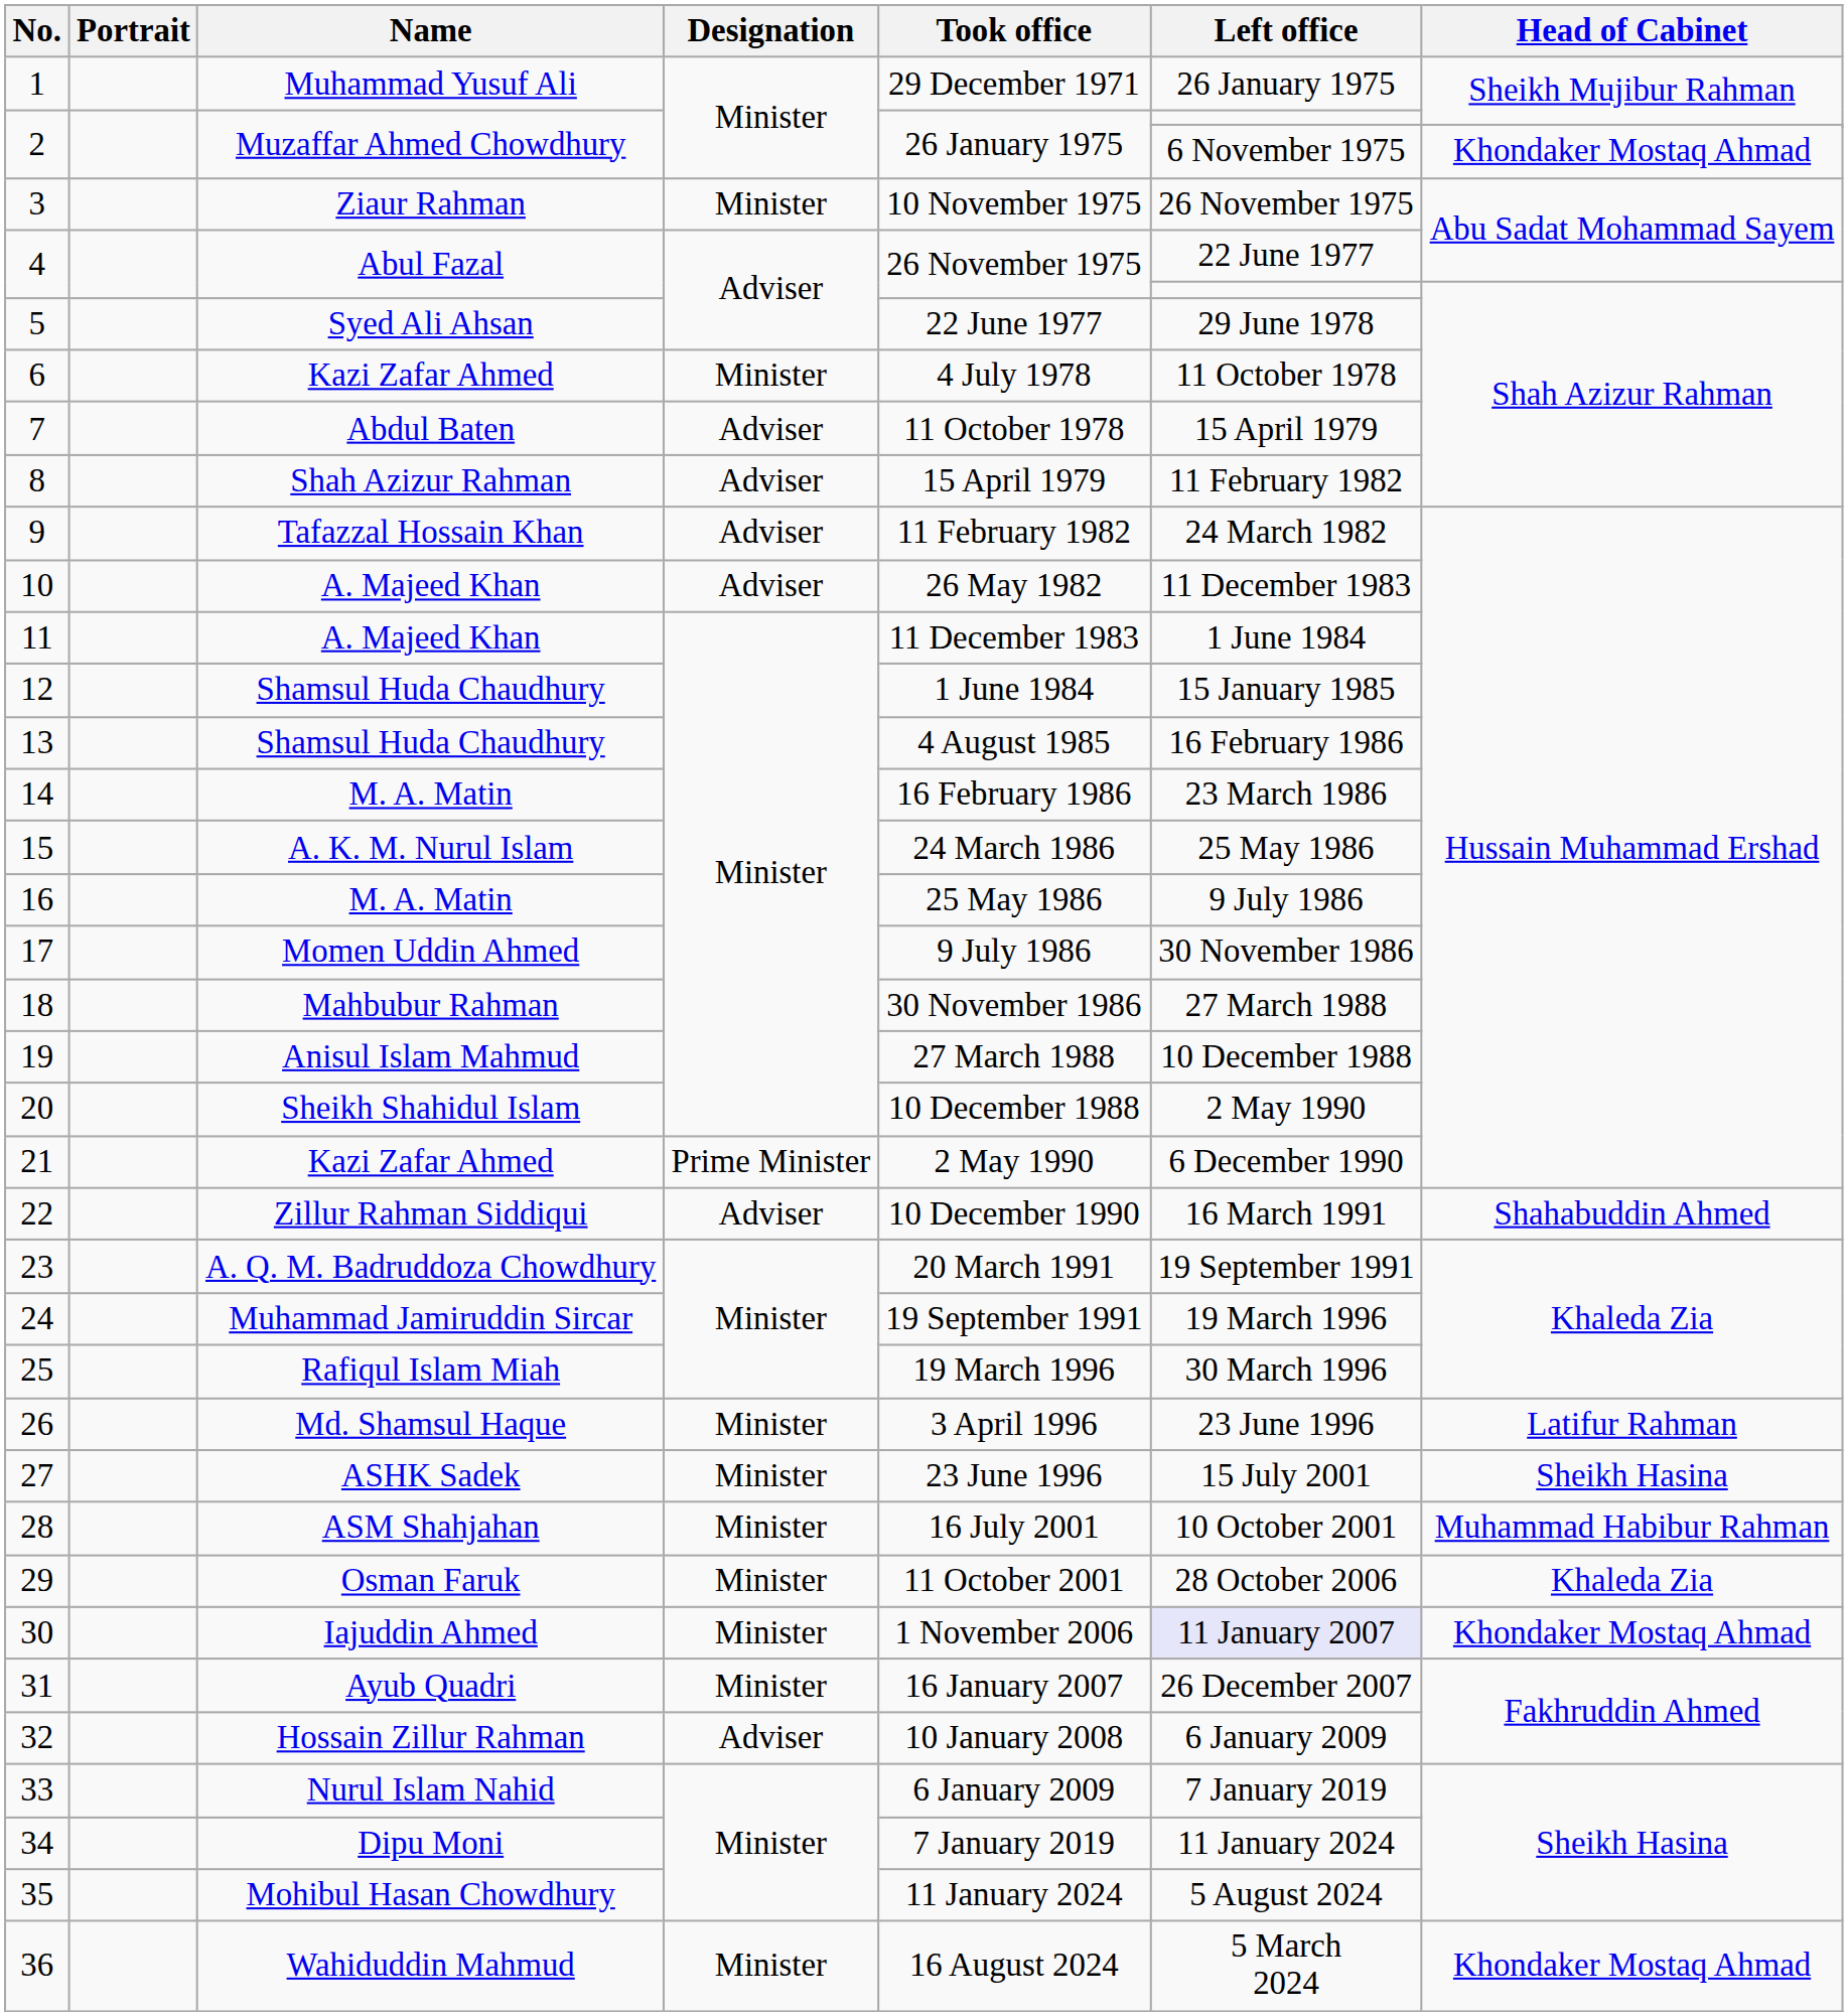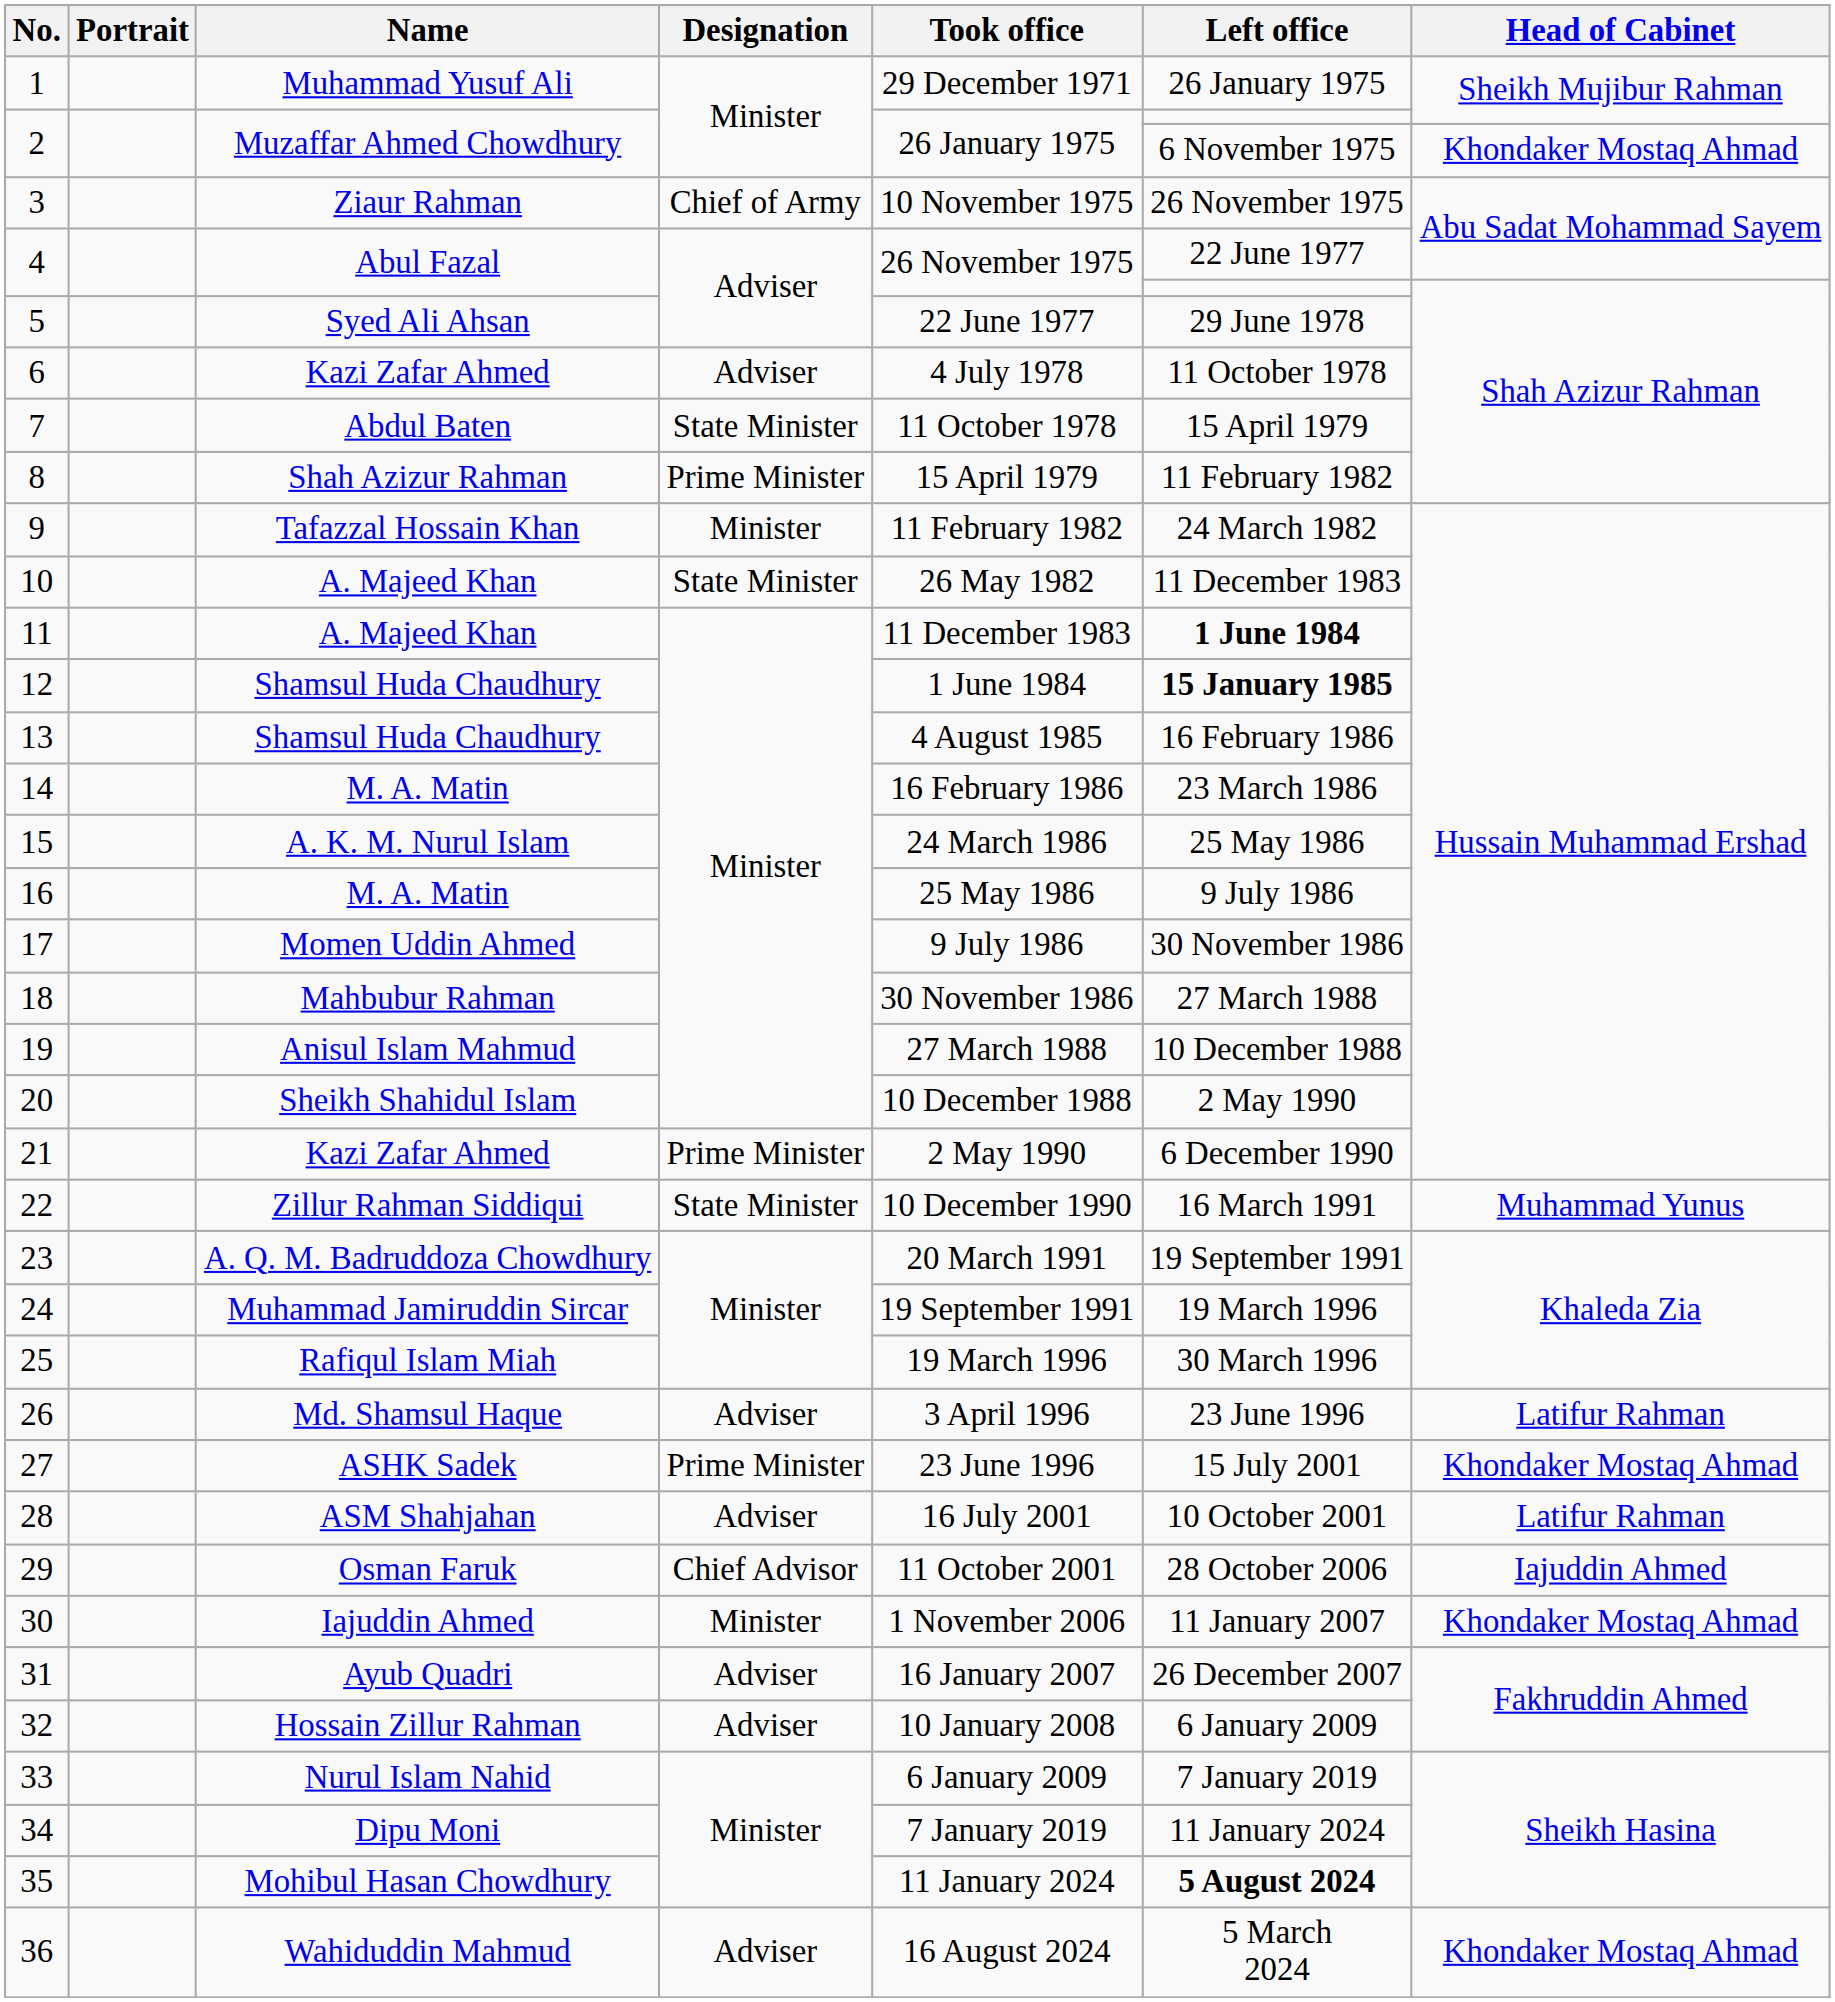3 | Designation: Minister -> Chief of Army
6 | Designation: Minister -> Adviser
7 | Designation: Adviser -> State Minister
8 | Designation: Adviser -> Prime Minister
9 | Designation: Adviser -> Minister
10 | Designation: Adviser -> State Minister
11 | Left office: normal -> bold
12 | Left office: normal -> bold
22 | Designation: Adviser -> State Minister
22 | Head of Cabinet: Shahabuddin Ahmed -> Muhammad Yunus
26 | Designation: Minister -> Adviser
27 | Designation: Minister -> Prime Minister
27 | Head of Cabinet: Sheikh Hasina -> Khondaker Mostaq Ahmad
28 | Designation: Minister -> Adviser
28 | Head of Cabinet: Muhammad Habibur Rahman -> Latifur Rahman
29 | Designation: Minister -> Chief Advisor
29 | Head of Cabinet: Khaleda Zia -> Iajuddin Ahmed
30 | Left office: lavender background -> no background
31 | Designation: Minister -> Adviser
35 | Left office: normal -> bold
36 | Designation: Minister -> Adviser
